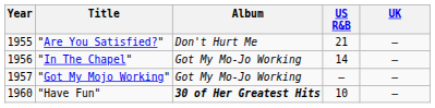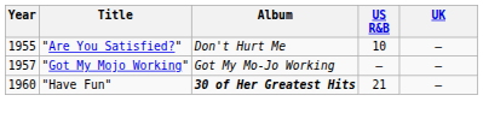"Are You Satisfied?" | US R&B: 21 -> 10
- row: 1956 | "In The Chapel" | Got My Mo-Jo Working | 14 | –
"Have Fun" | US R&B: 10 -> 21
